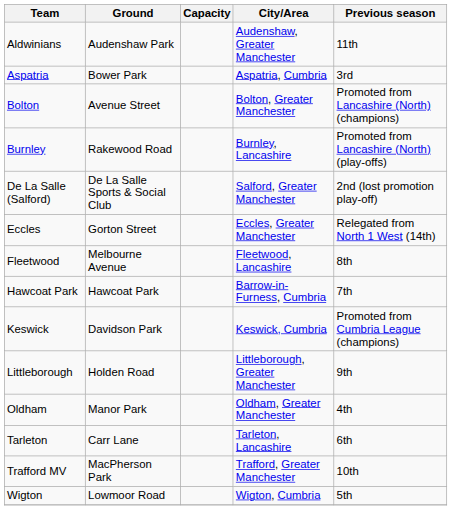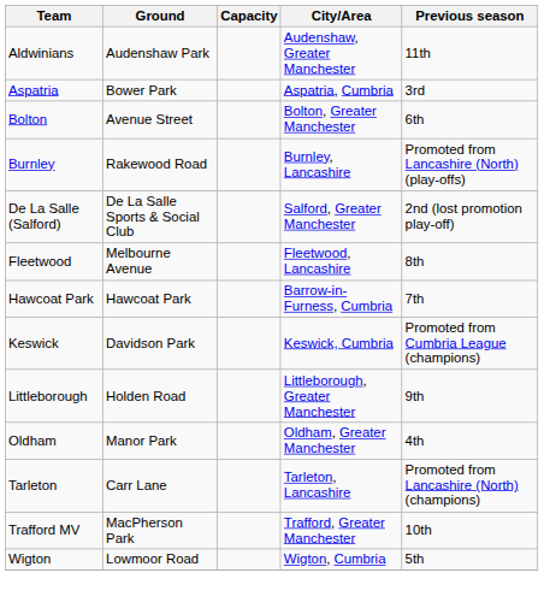Bolton | Previous season: Promoted from Lancashire (North) (champions) -> 6th
- row: Eccles | Gorton Street | Eccles, Greater Manchester | Relegated from North 1 West (14th)
Tarleton | Previous season: 6th -> Promoted from Lancashire (North) (champions)
